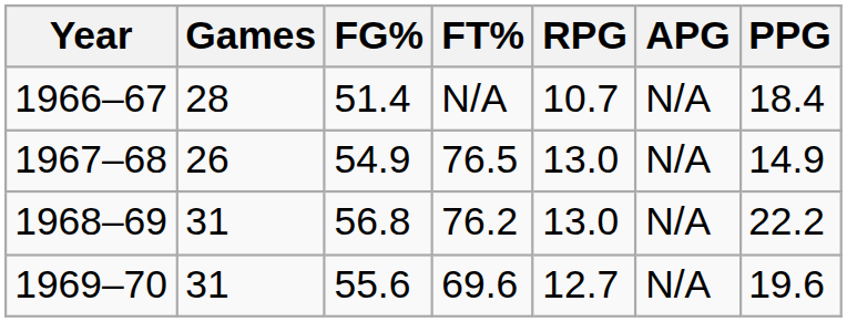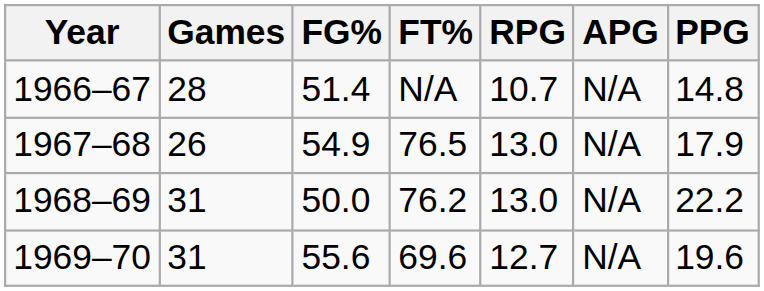1966–67 | PPG: 18.4 -> 14.8
1967–68 | PPG: 14.9 -> 17.9
1968–69 | FG%: 56.8 -> 50.0
